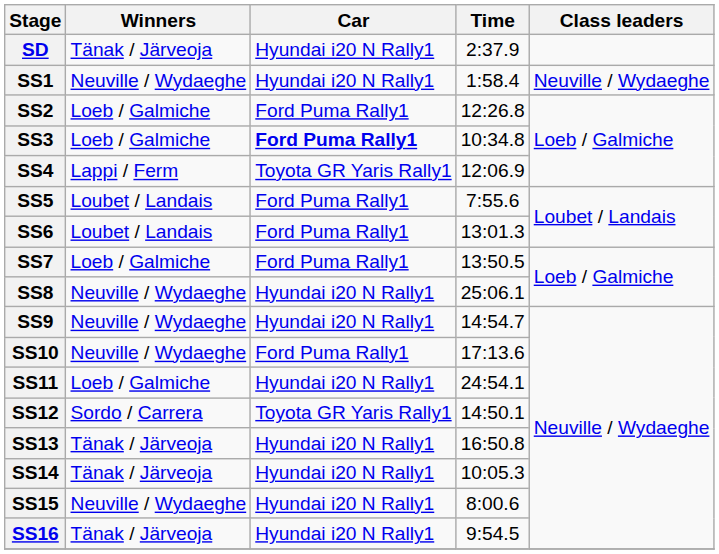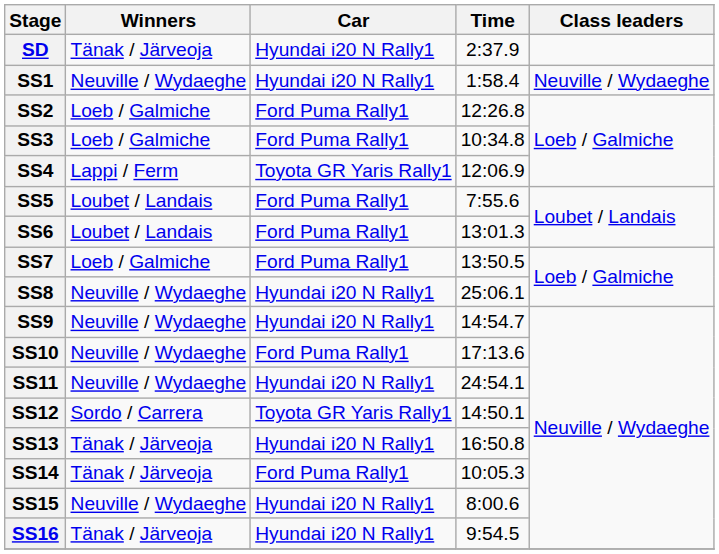SS3 | Car: bold -> normal
SS11 | Winners: Loeb / Galmiche -> Neuville / Wydaeghe
SS14 | Car: Hyundai i20 N Rally1 -> Ford Puma Rally1
